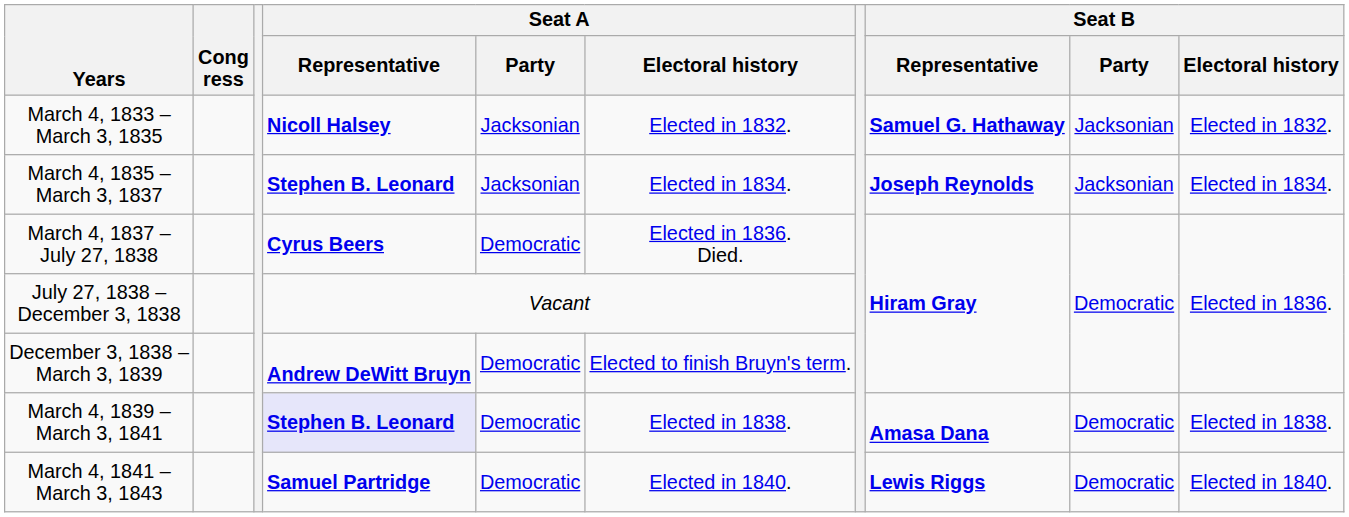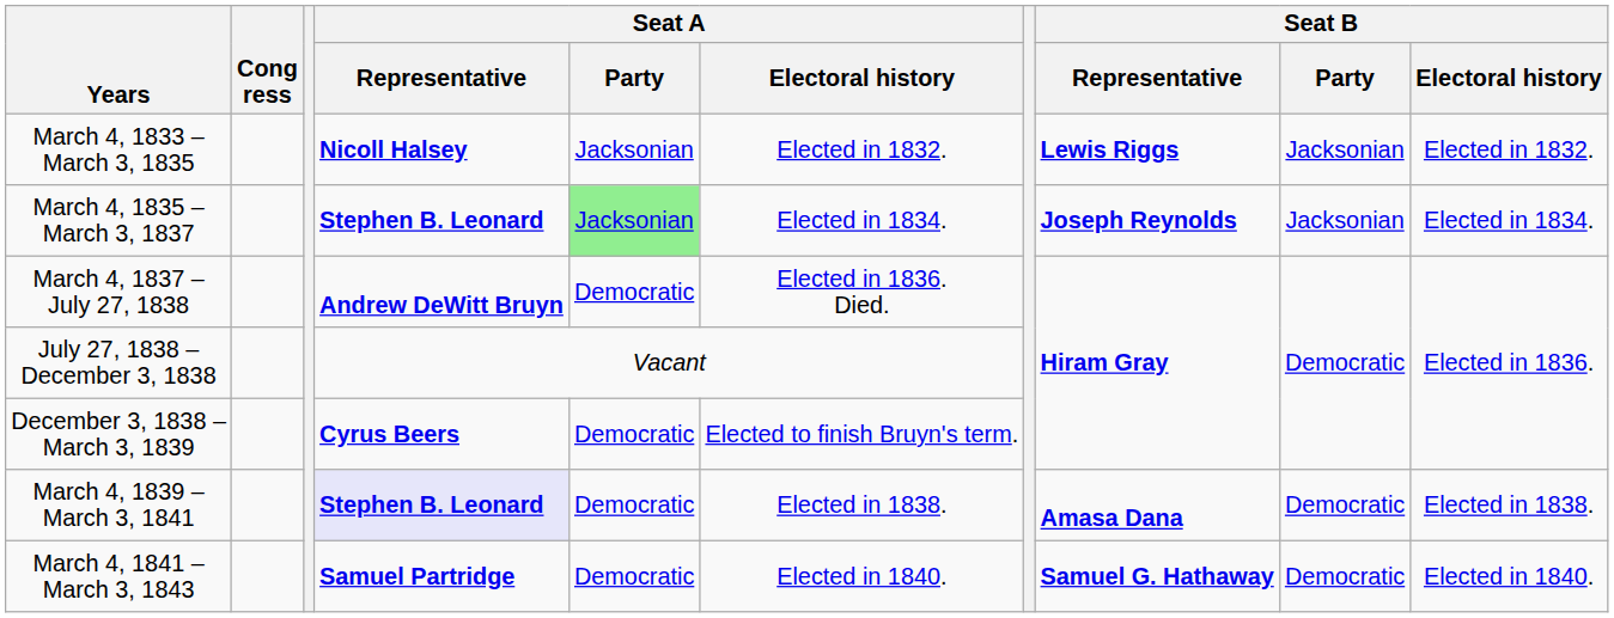March 4, 1833 – March 3, 1835 | Seat B / Representative: Samuel G. Hathaway -> Lewis Riggs
March 4, 1835 – March 3, 1837 | Seat A / Party: no background -> lightgreen background
March 4, 1837 – July 27, 1838 | Seat A / Representative: Cyrus Beers -> Andrew DeWitt Bruyn
December 3, 1838 – March 3, 1839 | Seat A / Representative: Andrew DeWitt Bruyn -> Cyrus Beers
March 4, 1841 – March 3, 1843 | Seat B / Representative: Lewis Riggs -> Samuel G. Hathaway
